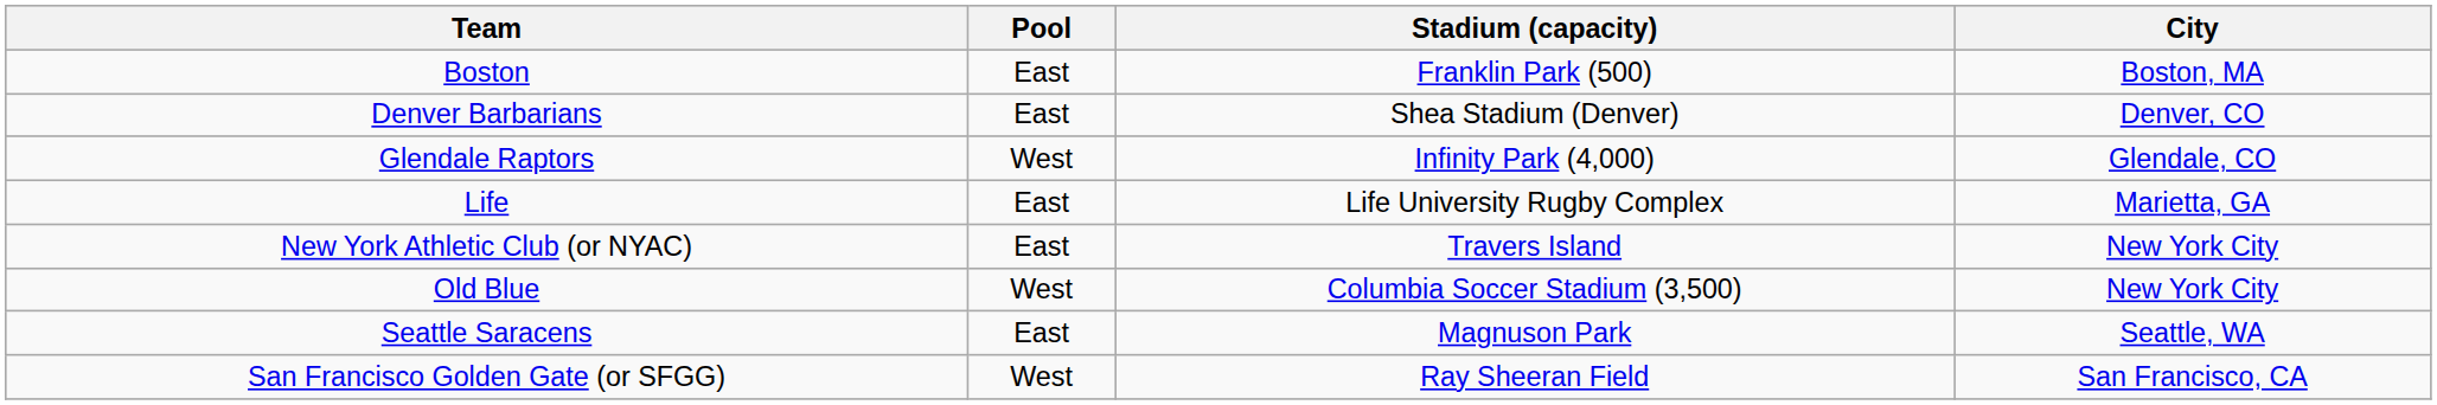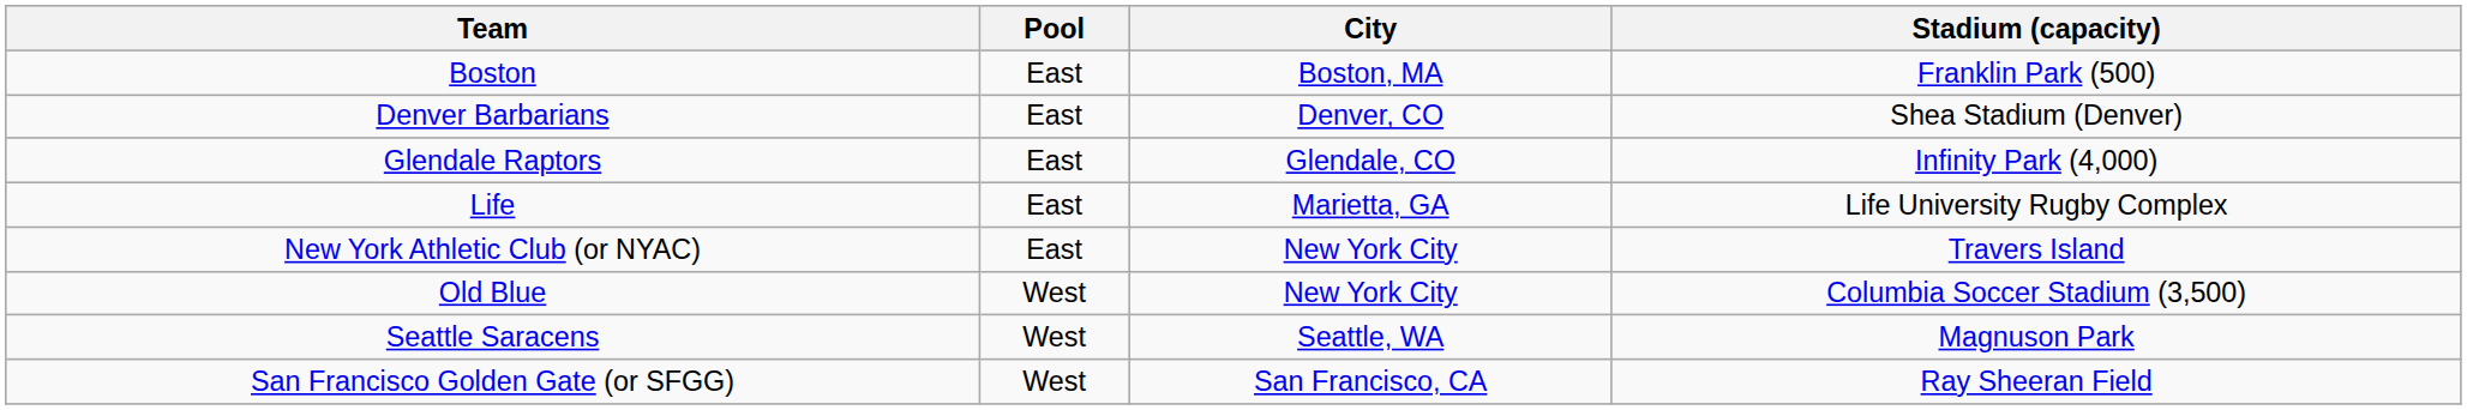columns swapped: Stadium (capacity) <-> City
Glendale Raptors | Pool: West -> East
Seattle Saracens | Pool: East -> West
